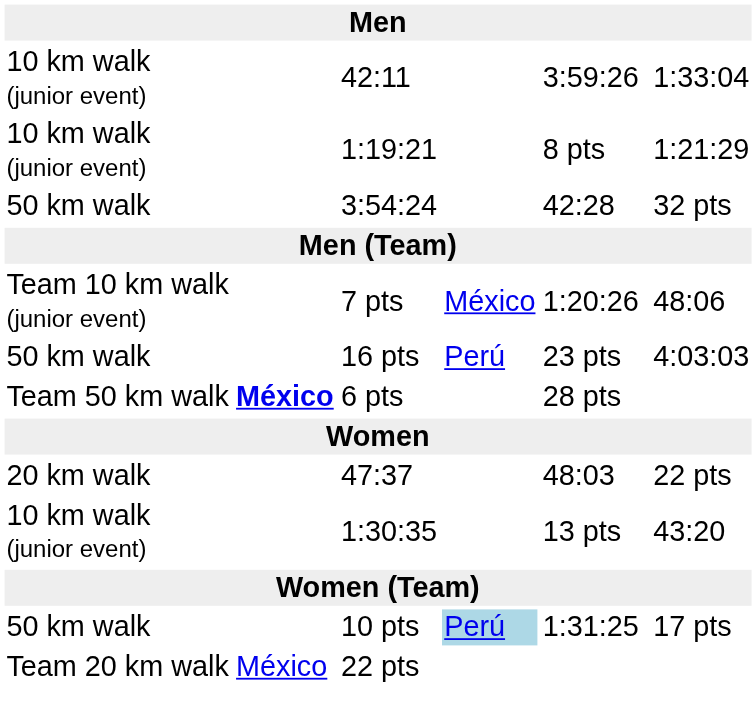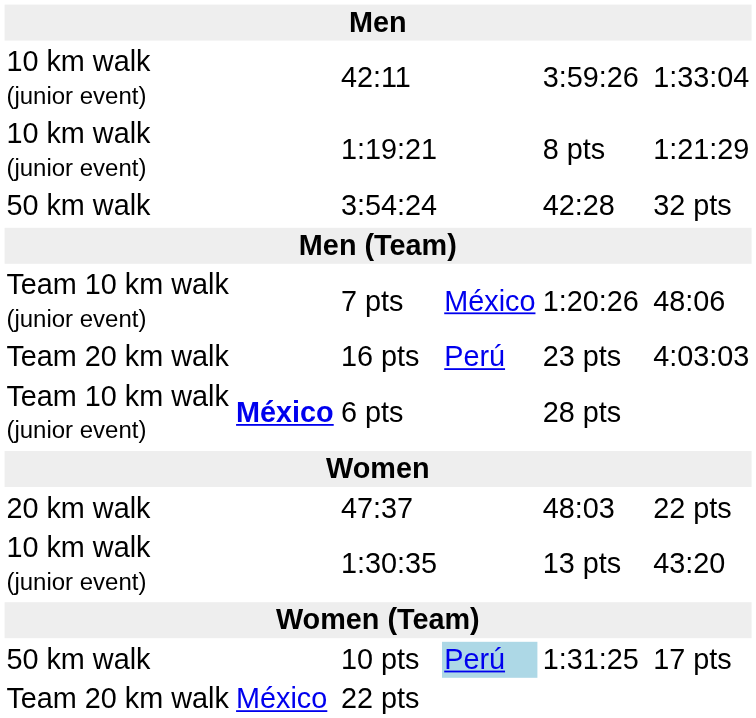16 pts | column 1: 50 km walk -> Team 20 km walk
6 pts | column 1: Team 50 km walk -> Team 10 km walk (junior event)
